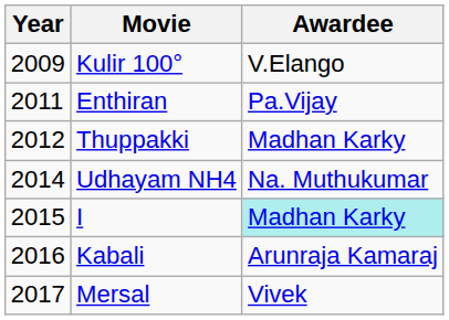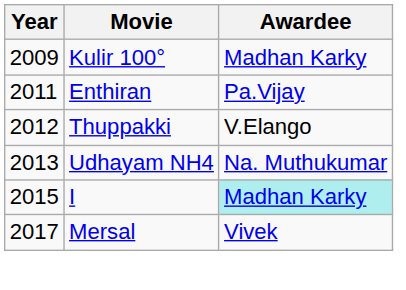Kulir 100° | Awardee: V.Elango -> Madhan Karky
Thuppakki | Awardee: Madhan Karky -> V.Elango
Udhayam NH4 | Year: 2014 -> 2013
- row: 2016 | Kabali | Arunraja Kamaraj
